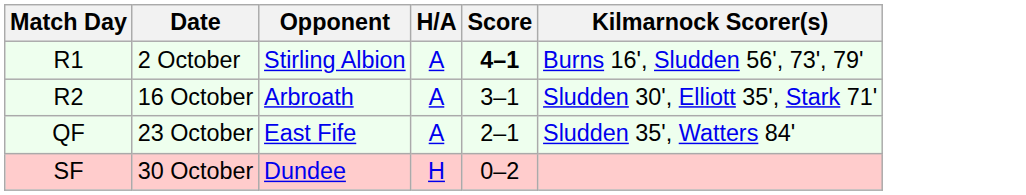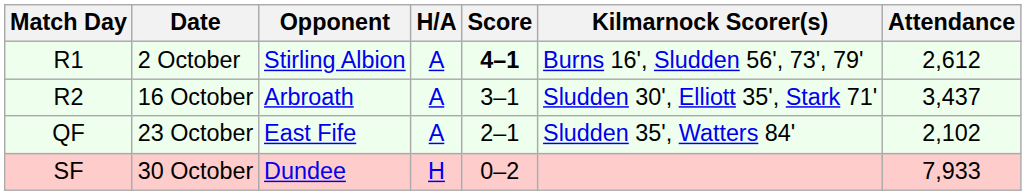+ column: Attendance | 2,612 | 3,437 | 2,102 | 7,933
